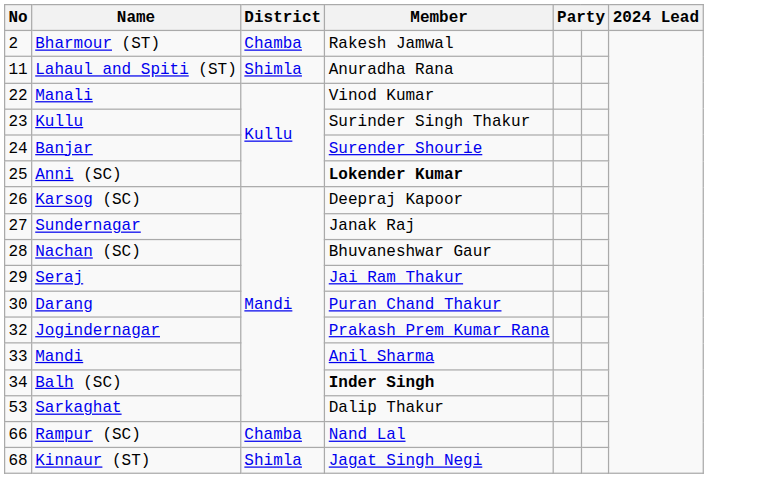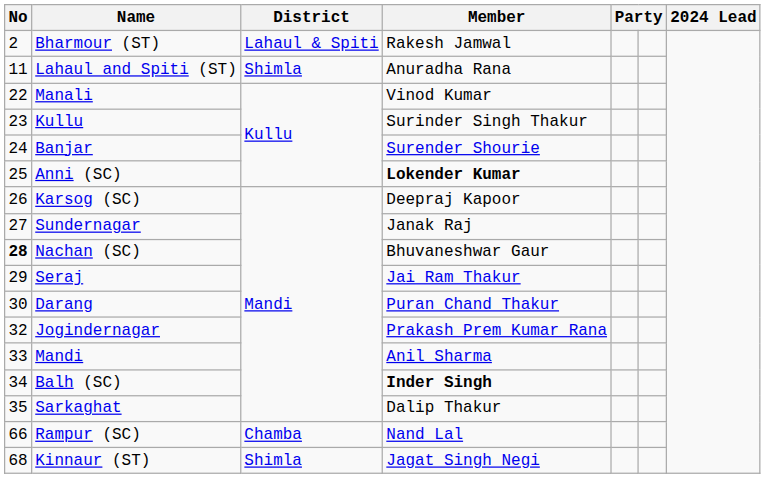Bharmour (ST) | District: Chamba -> Lahaul & Spiti
Nachan (SC) | No: normal -> bold
Sarkaghat | No: 53 -> 35
